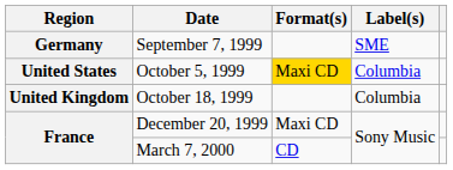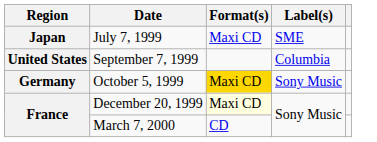+ row: Japan | July 7, 1999 | Maxi CD | SME
September 7, 1999 | Region: Germany -> United States
September 7, 1999 | Label(s): SME -> Columbia
October 5, 1999 | Region: United States -> Germany
October 5, 1999 | Label(s): Columbia -> Sony Music
- row: United Kingdom | October 18, 1999 | Columbia
December 20, 1999 | Format(s): no background -> lightyellow background
